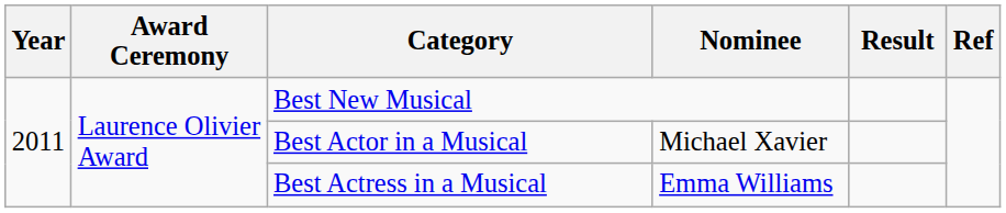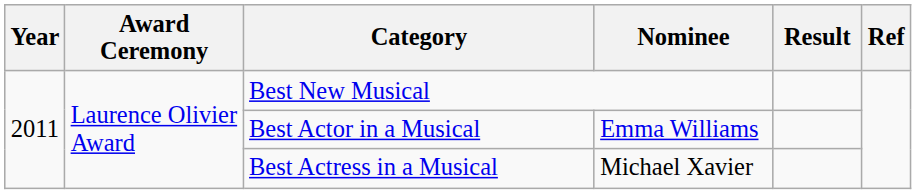Best Actor in a Musical | Nominee: Michael Xavier -> Emma Williams
Best Actress in a Musical | Nominee: Emma Williams -> Michael Xavier
